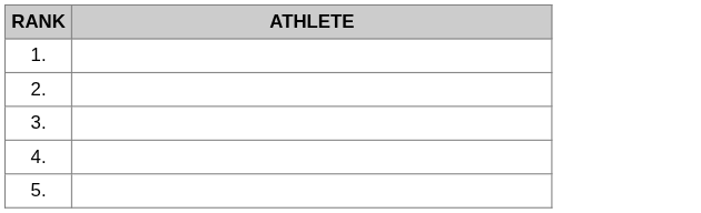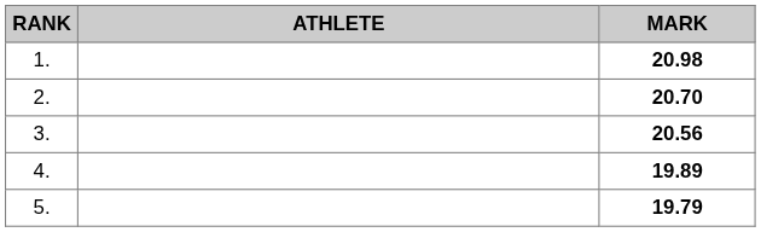+ column: MARK | 20.98 | 20.70 | 20.56 | 19.89 | 19.79
